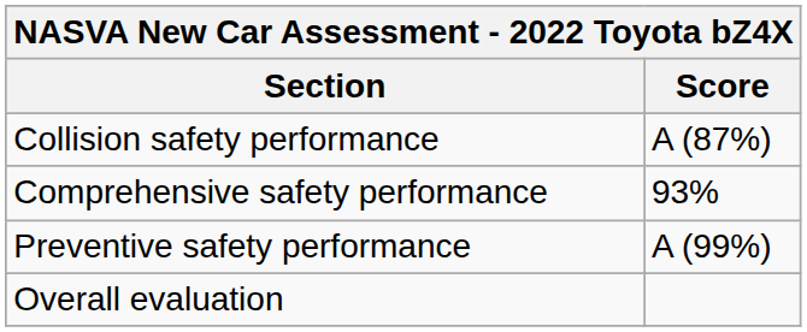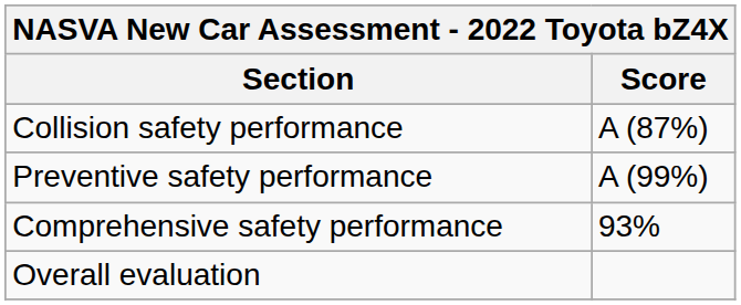rows swapped: Preventive safety performance <-> Comprehensive safety performance
